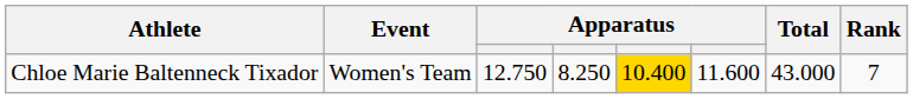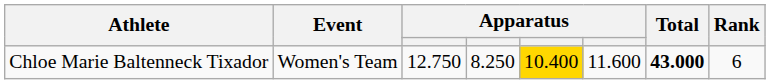Chloe Marie Baltenneck Tixador | Total: normal -> bold
Chloe Marie Baltenneck Tixador | Rank: 7 -> 6
